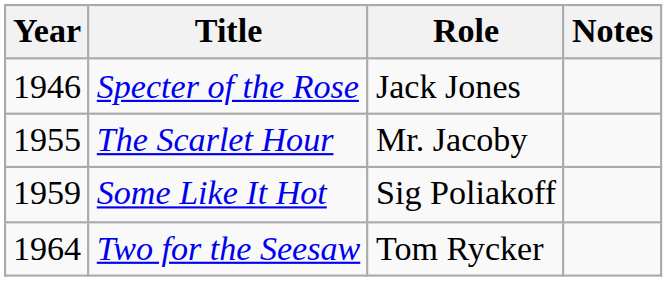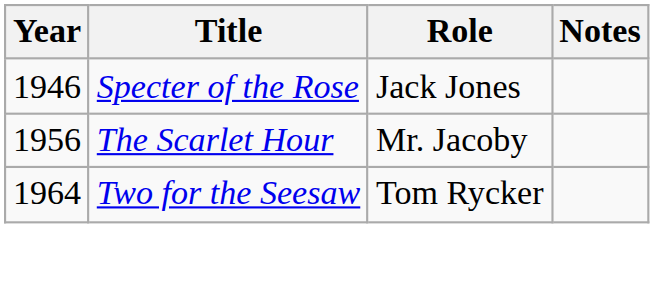The Scarlet Hour | Year: 1955 -> 1956
- row: 1959 | Some Like It Hot | Sig Poliakoff
